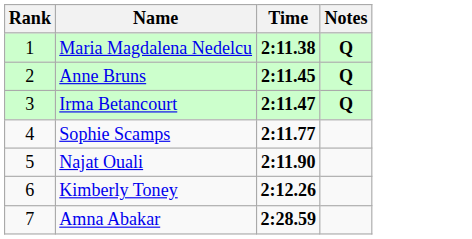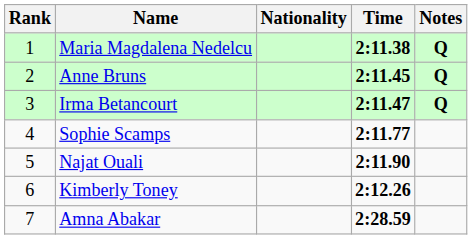+ column: Nationality
